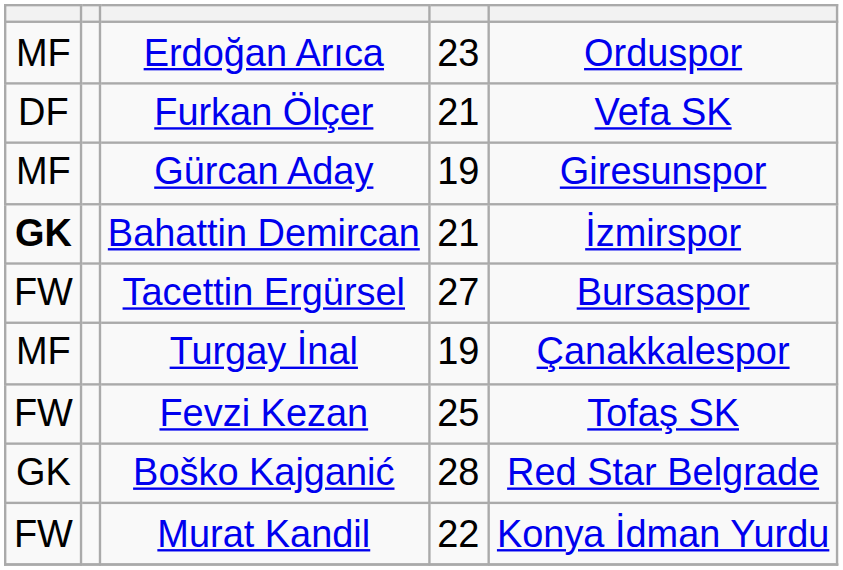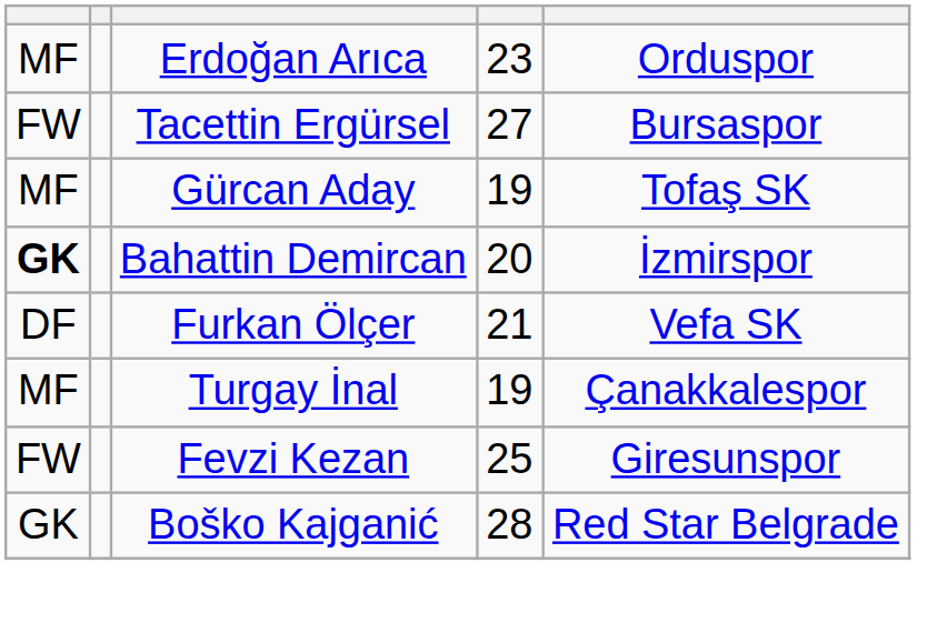rows swapped: Tacettin Ergürsel <-> Furkan Ölçer
Gürcan Aday | column 5: Giresunspor -> Tofaş SK
Bahattin Demircan | column 4: 21 -> 20
Fevzi Kezan | column 5: Tofaş SK -> Giresunspor
- row: FW | Murat Kandil | 22 | Konya İdman Yurdu
